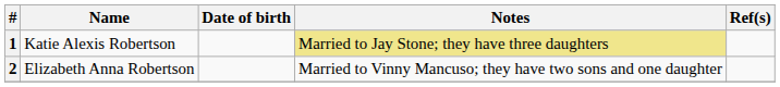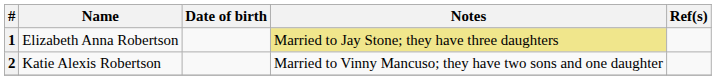1 | Name: Katie Alexis Robertson -> Elizabeth Anna Robertson
2 | Name: Elizabeth Anna Robertson -> Katie Alexis Robertson
